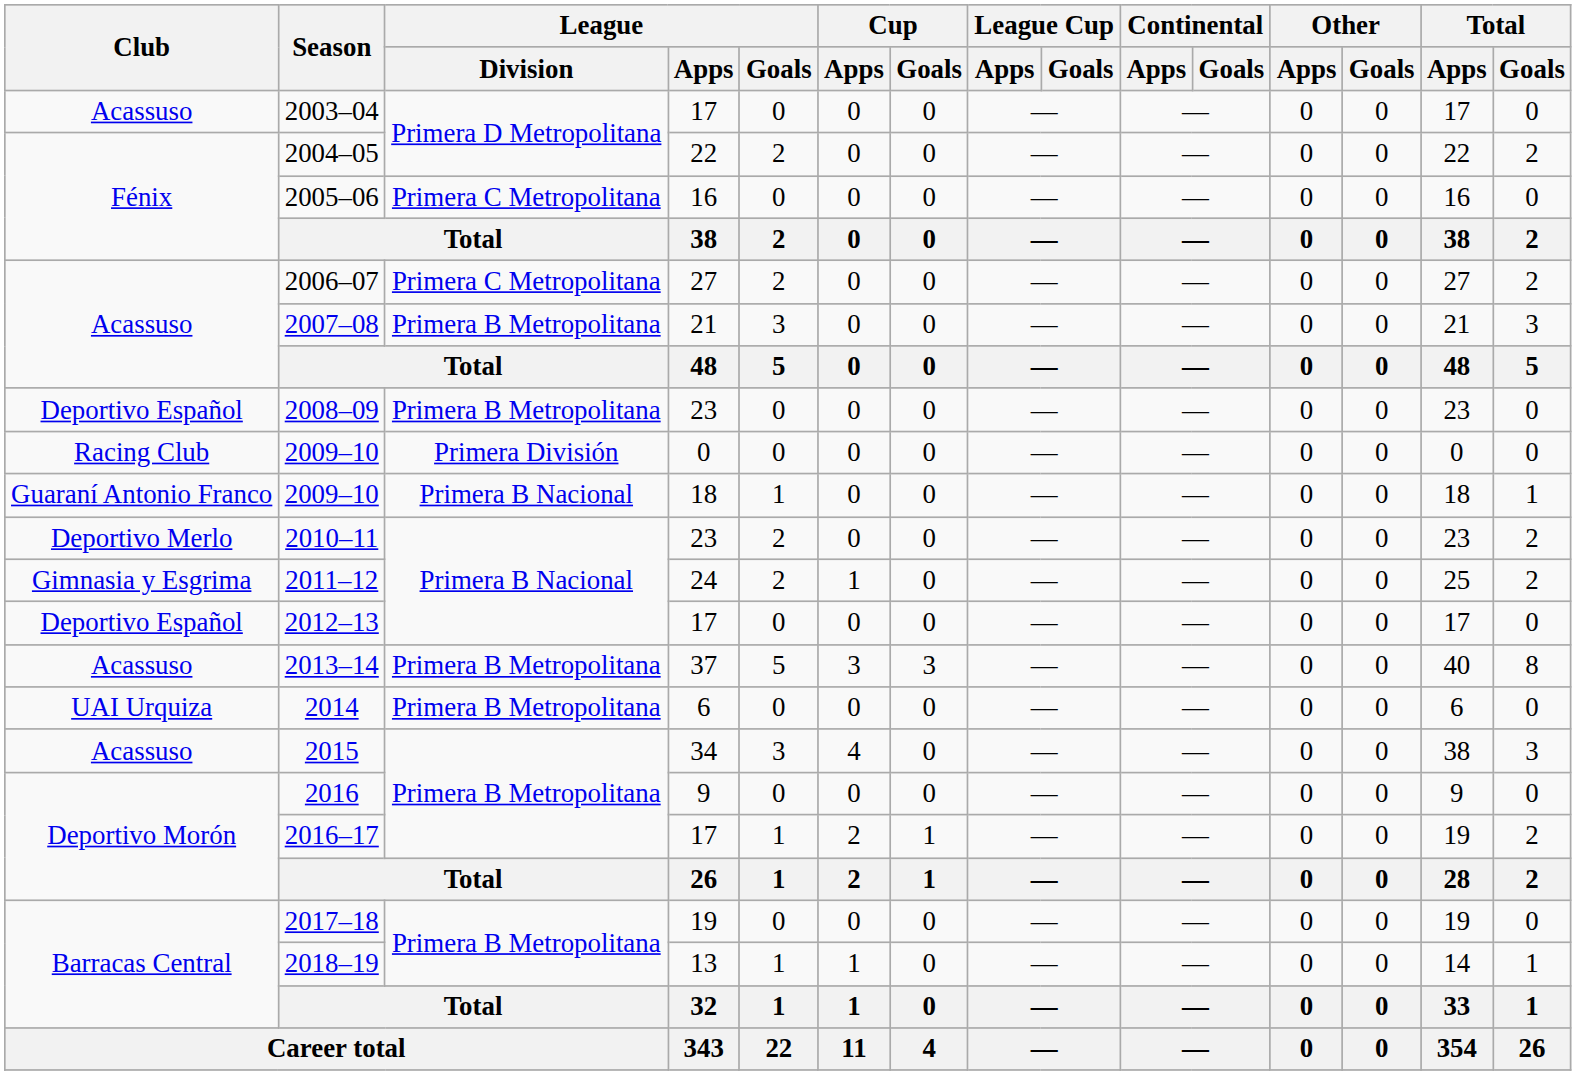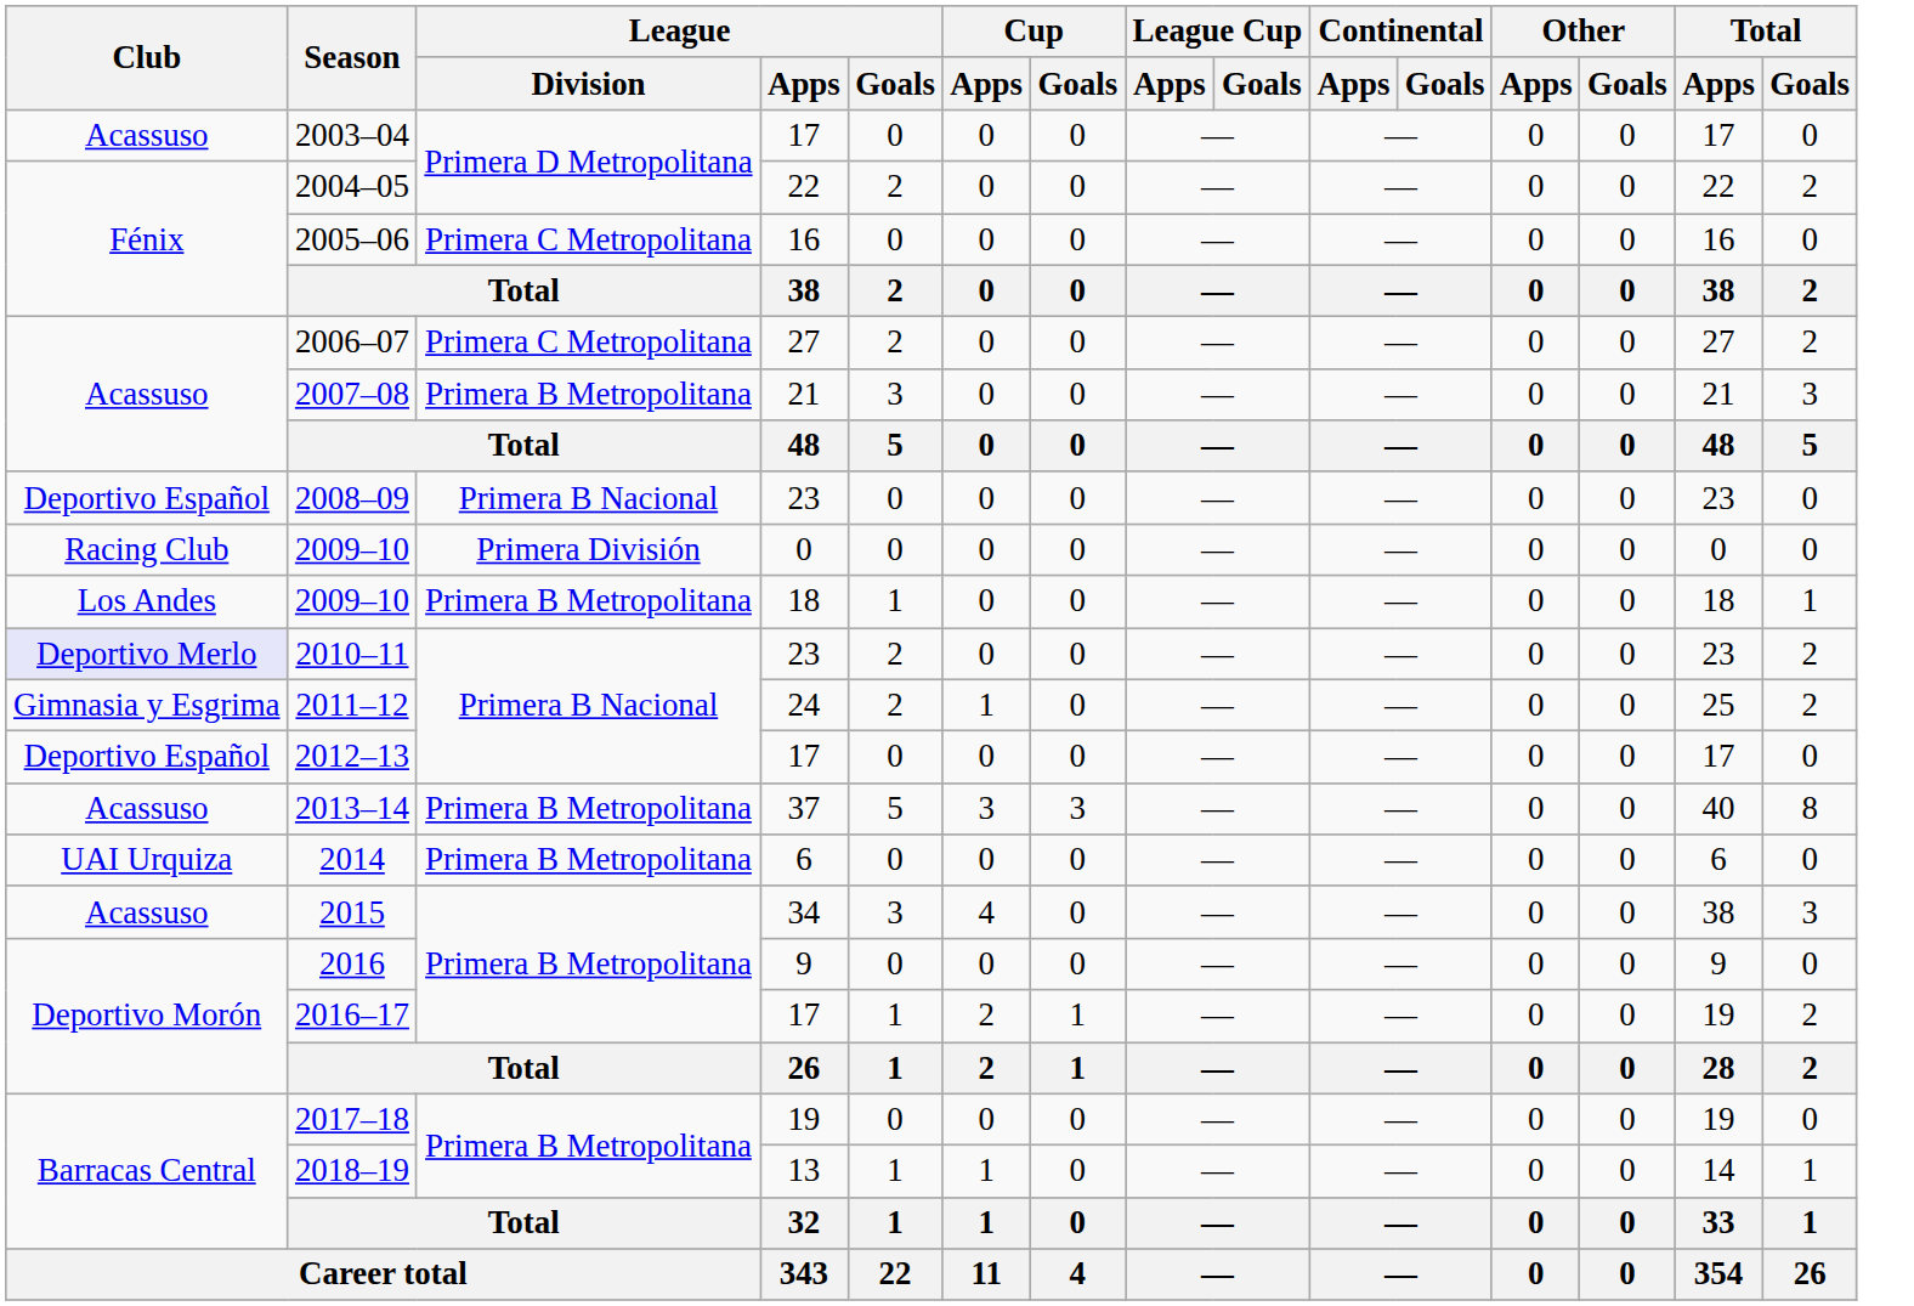2008–09 | League / Division: Primera B Metropolitana -> Primera B Nacional
2009–10 / 18 | Club: Guaraní Antonio Franco -> Los Andes
2009–10 / 18 | League / Division: Primera B Nacional -> Primera B Metropolitana
2010–11 | Club: no background -> lavender background
